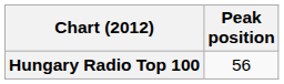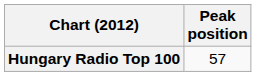Hungary Radio Top 100 | Peak position: 56 -> 57
